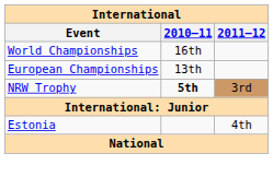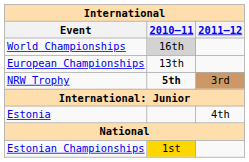World Championships | 2010–11: no background -> lightgrey background
+ row: Estonian Championships | 1st
